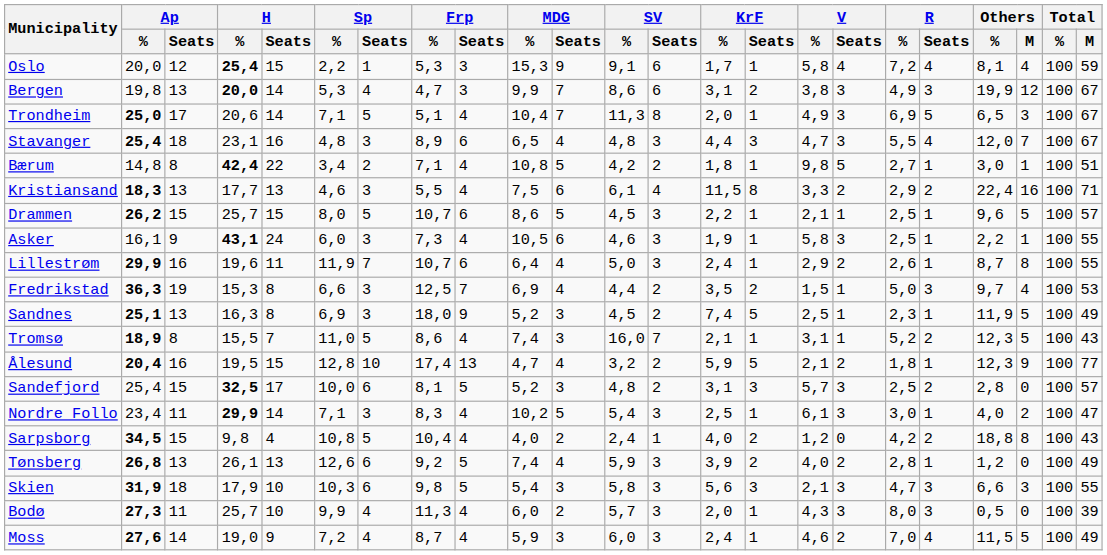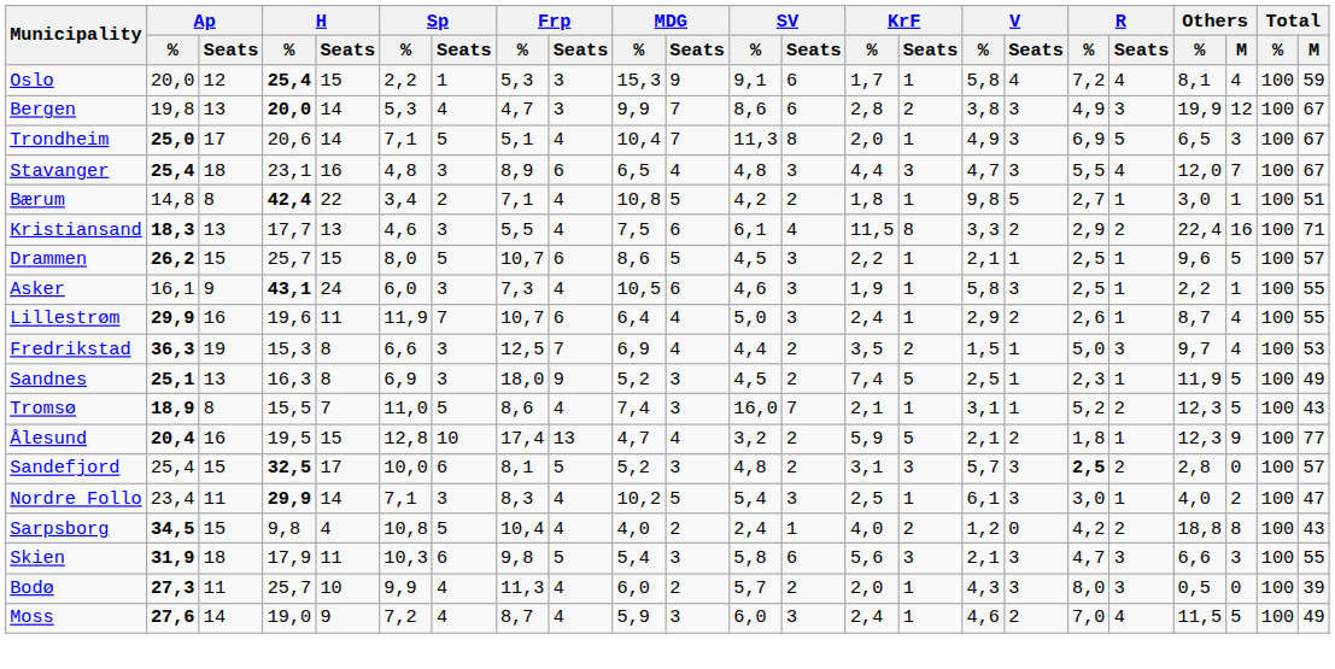Bergen | KrF / %: 3,1 -> 2,8
Lillestrøm | Others / M: 8 -> 4
Sandefjord | R / %: normal -> bold
- row: Tønsberg | 26,8 | 13 | 26,1 | 13 | 12,6 | 6 | 9,2 | 5 | 7,4 | 4 | 5,9 | 3 | 3,9 | 2 | 4,0 | 2 | 2,8 | 1 | 1,2 | 0 | 100 | 49
Skien | H / Seats: 10 -> 11
Skien | SV / Seats: 3 -> 6
Bodø | SV / Seats: 3 -> 2
